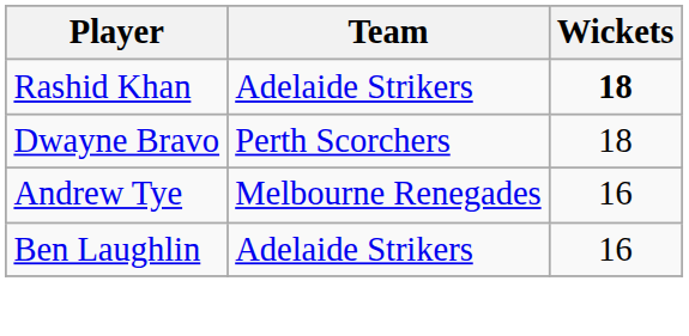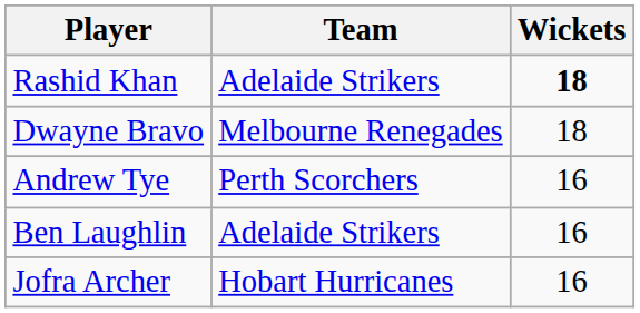Dwayne Bravo | Team: Perth Scorchers -> Melbourne Renegades
Andrew Tye | Team: Melbourne Renegades -> Perth Scorchers
+ row: Jofra Archer | Hobart Hurricanes | 16
